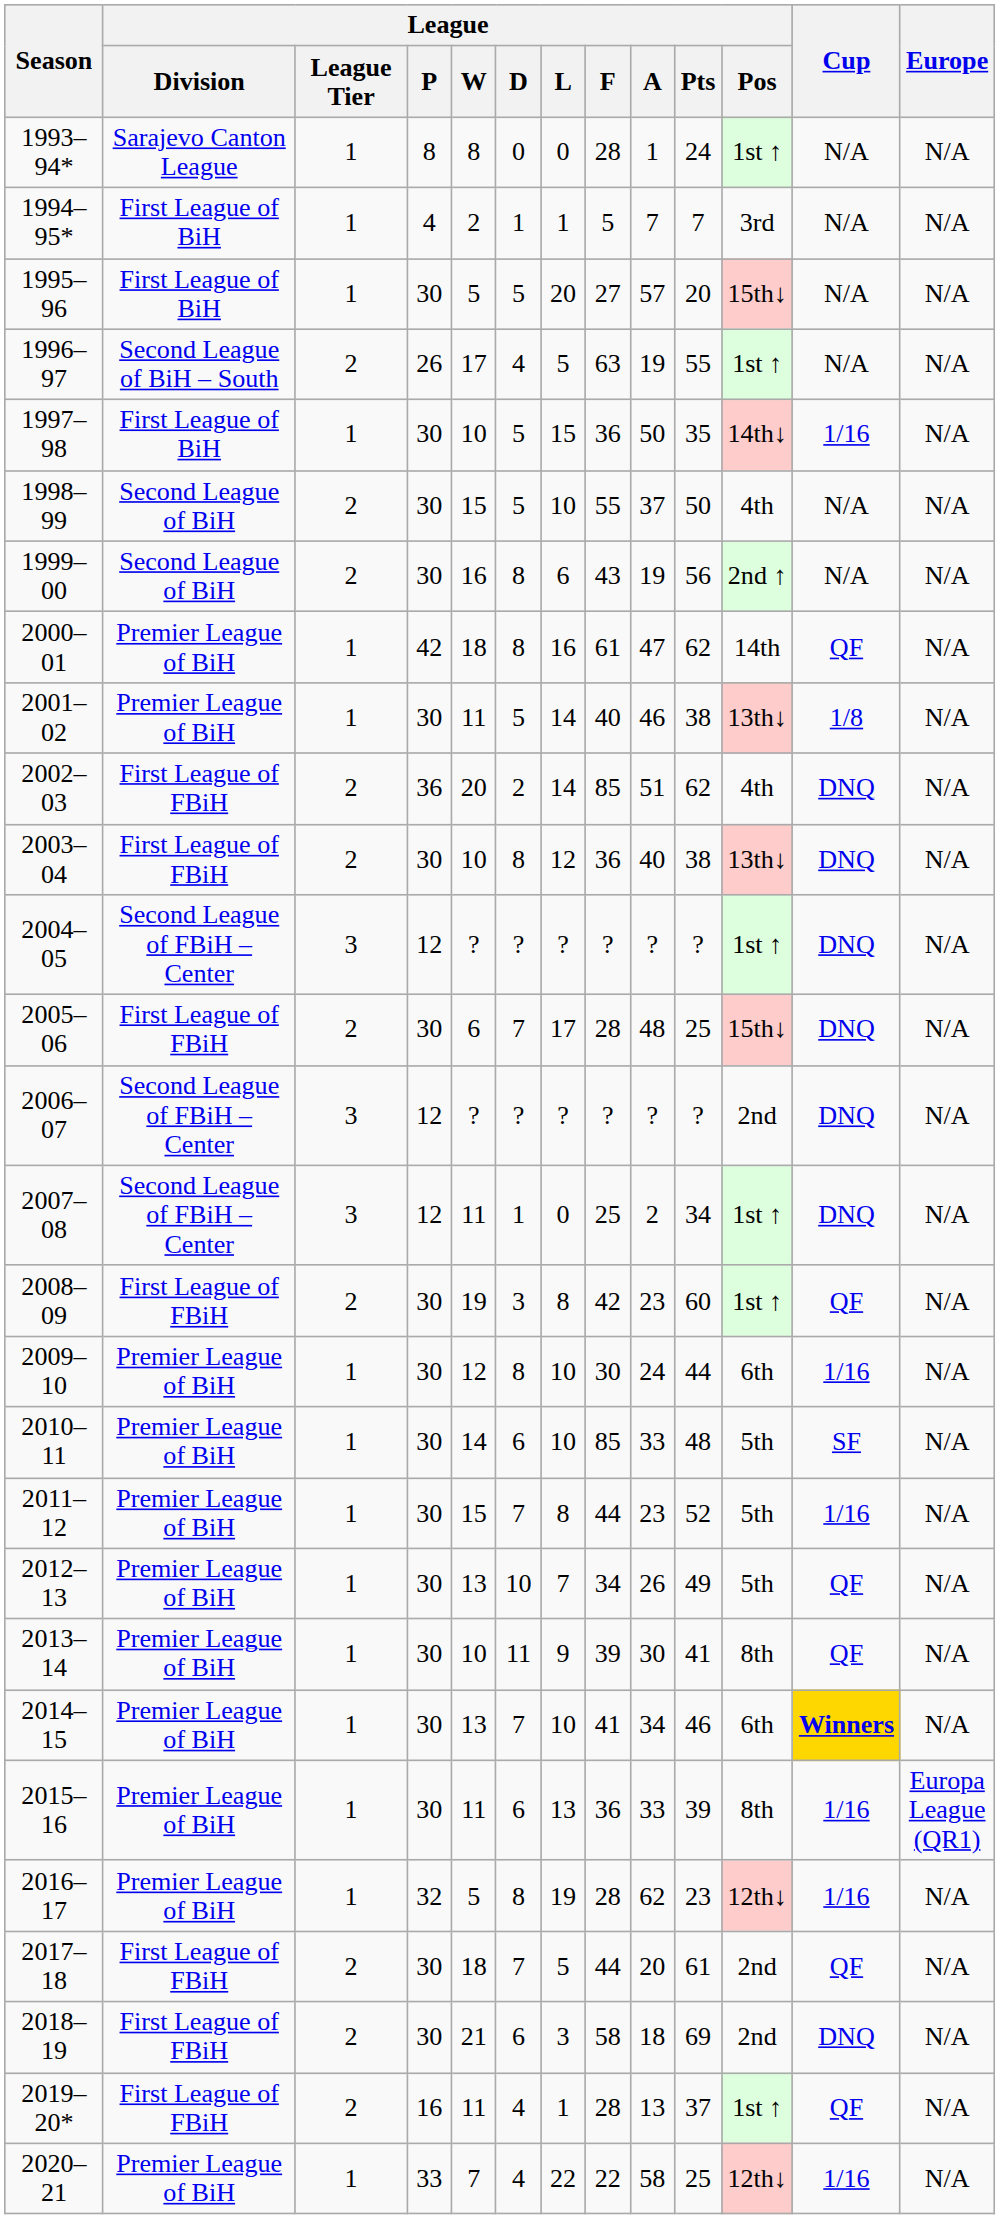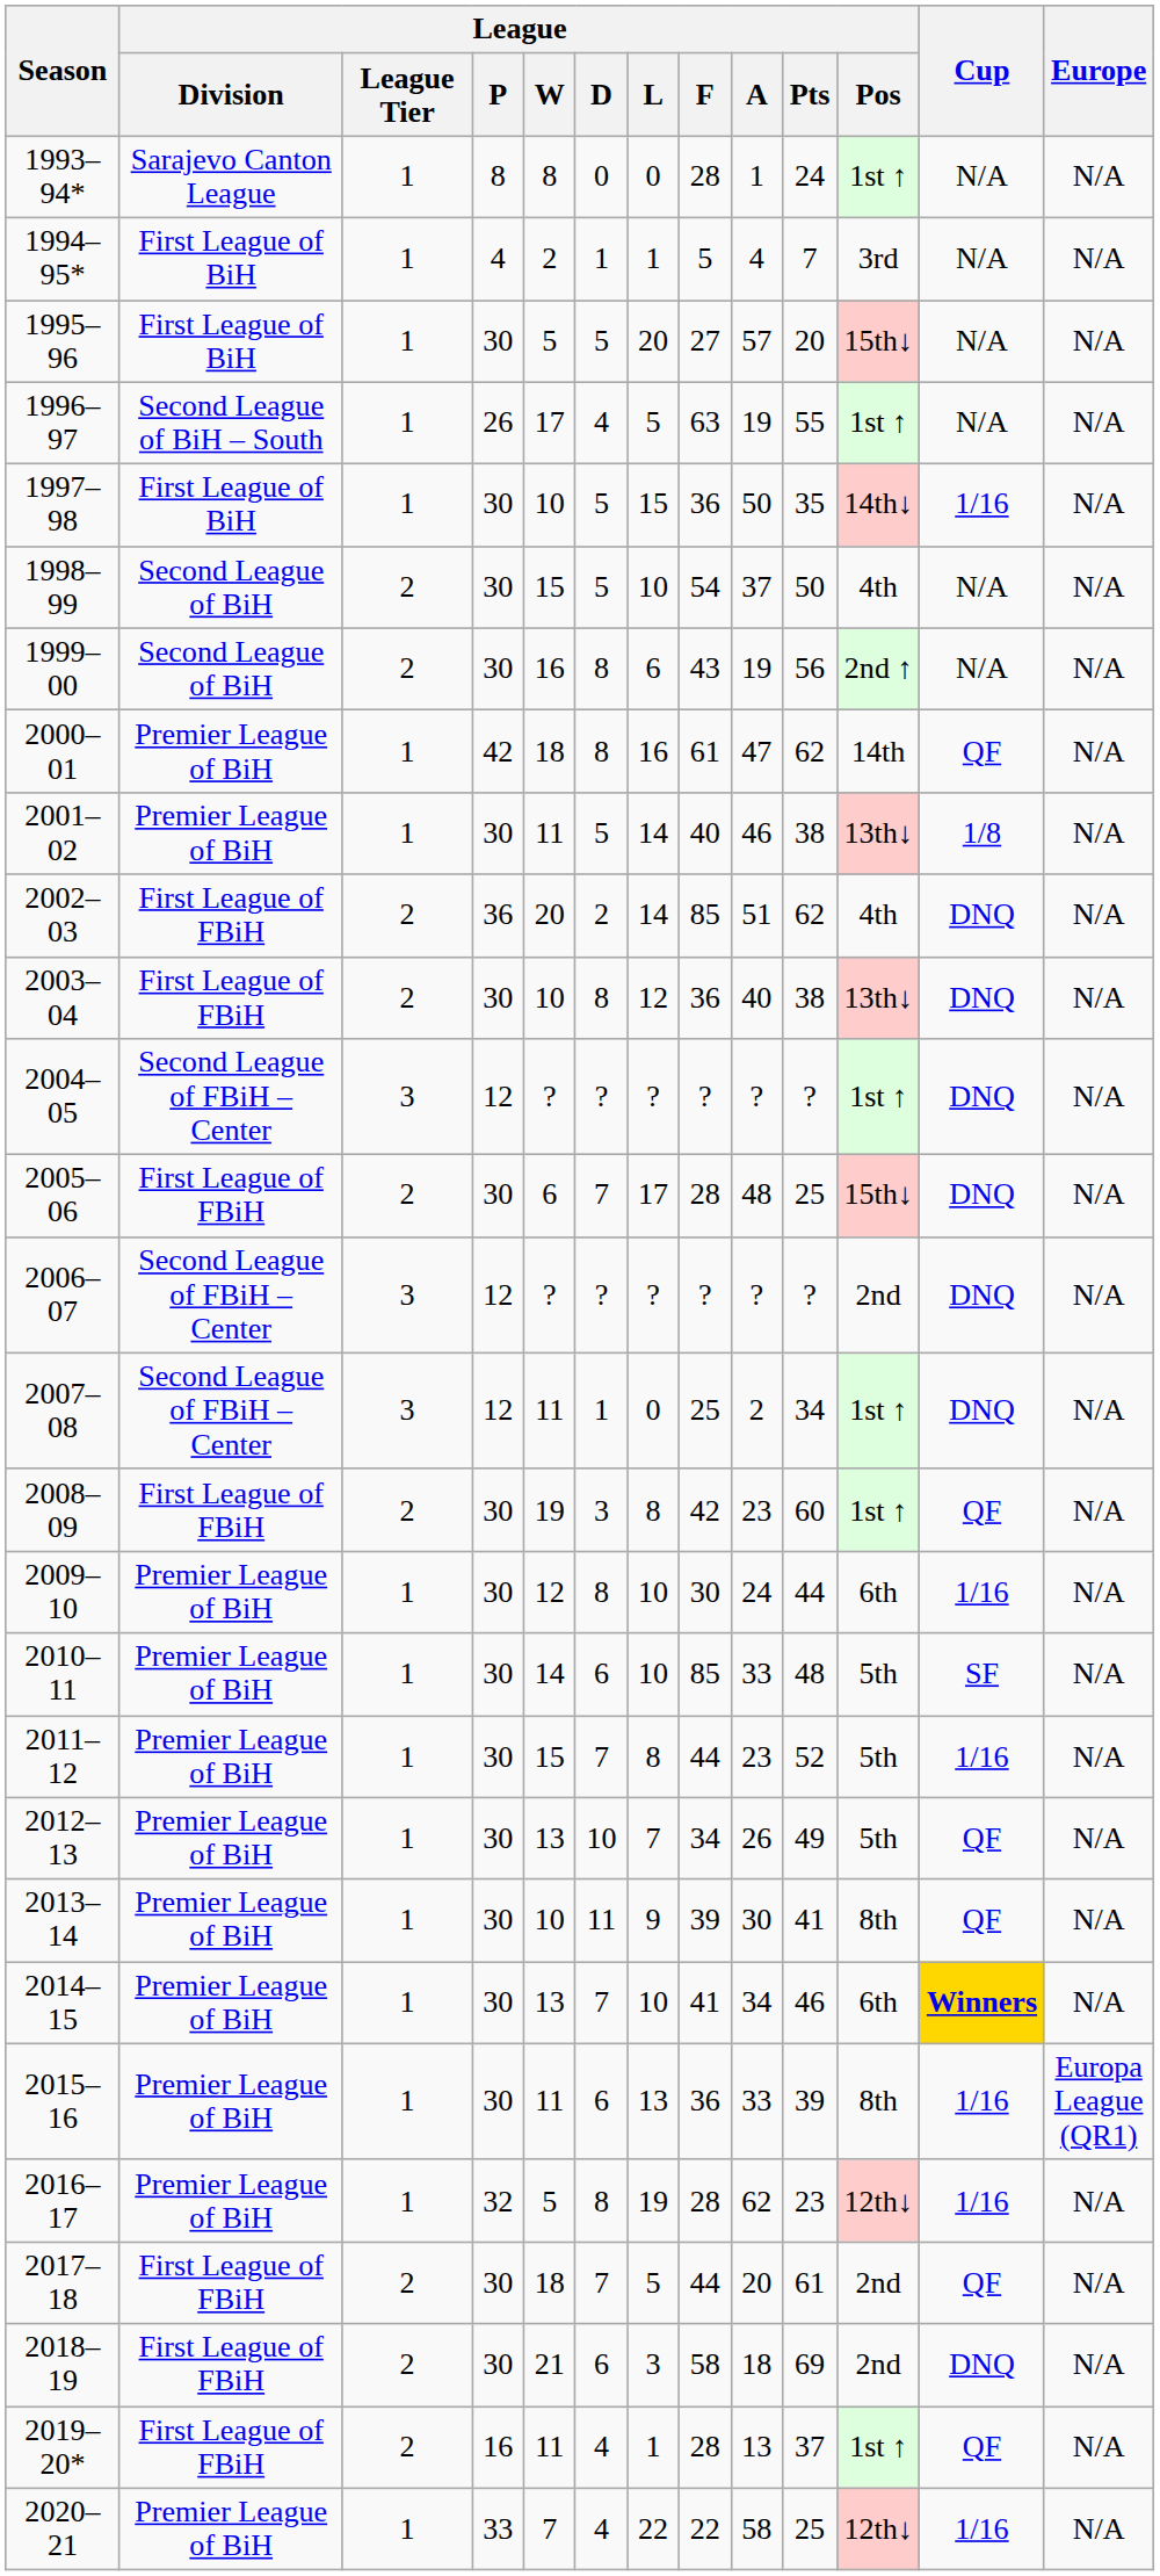1994–95* | League / A: 7 -> 4
1996–97 | League / League Tier: 2 -> 1
1998–99 | League / F: 55 -> 54
